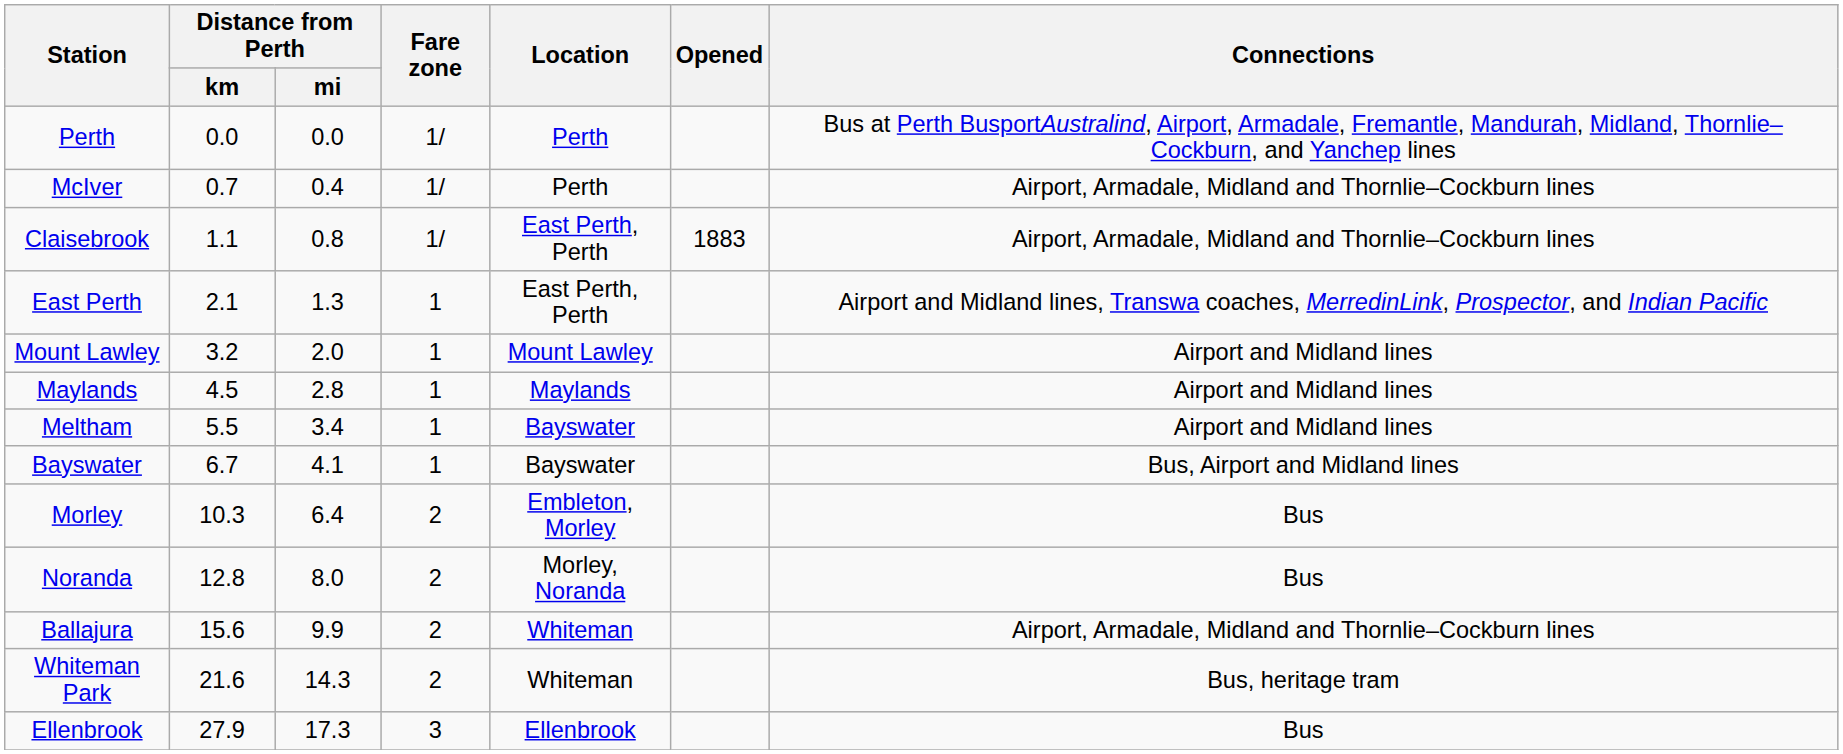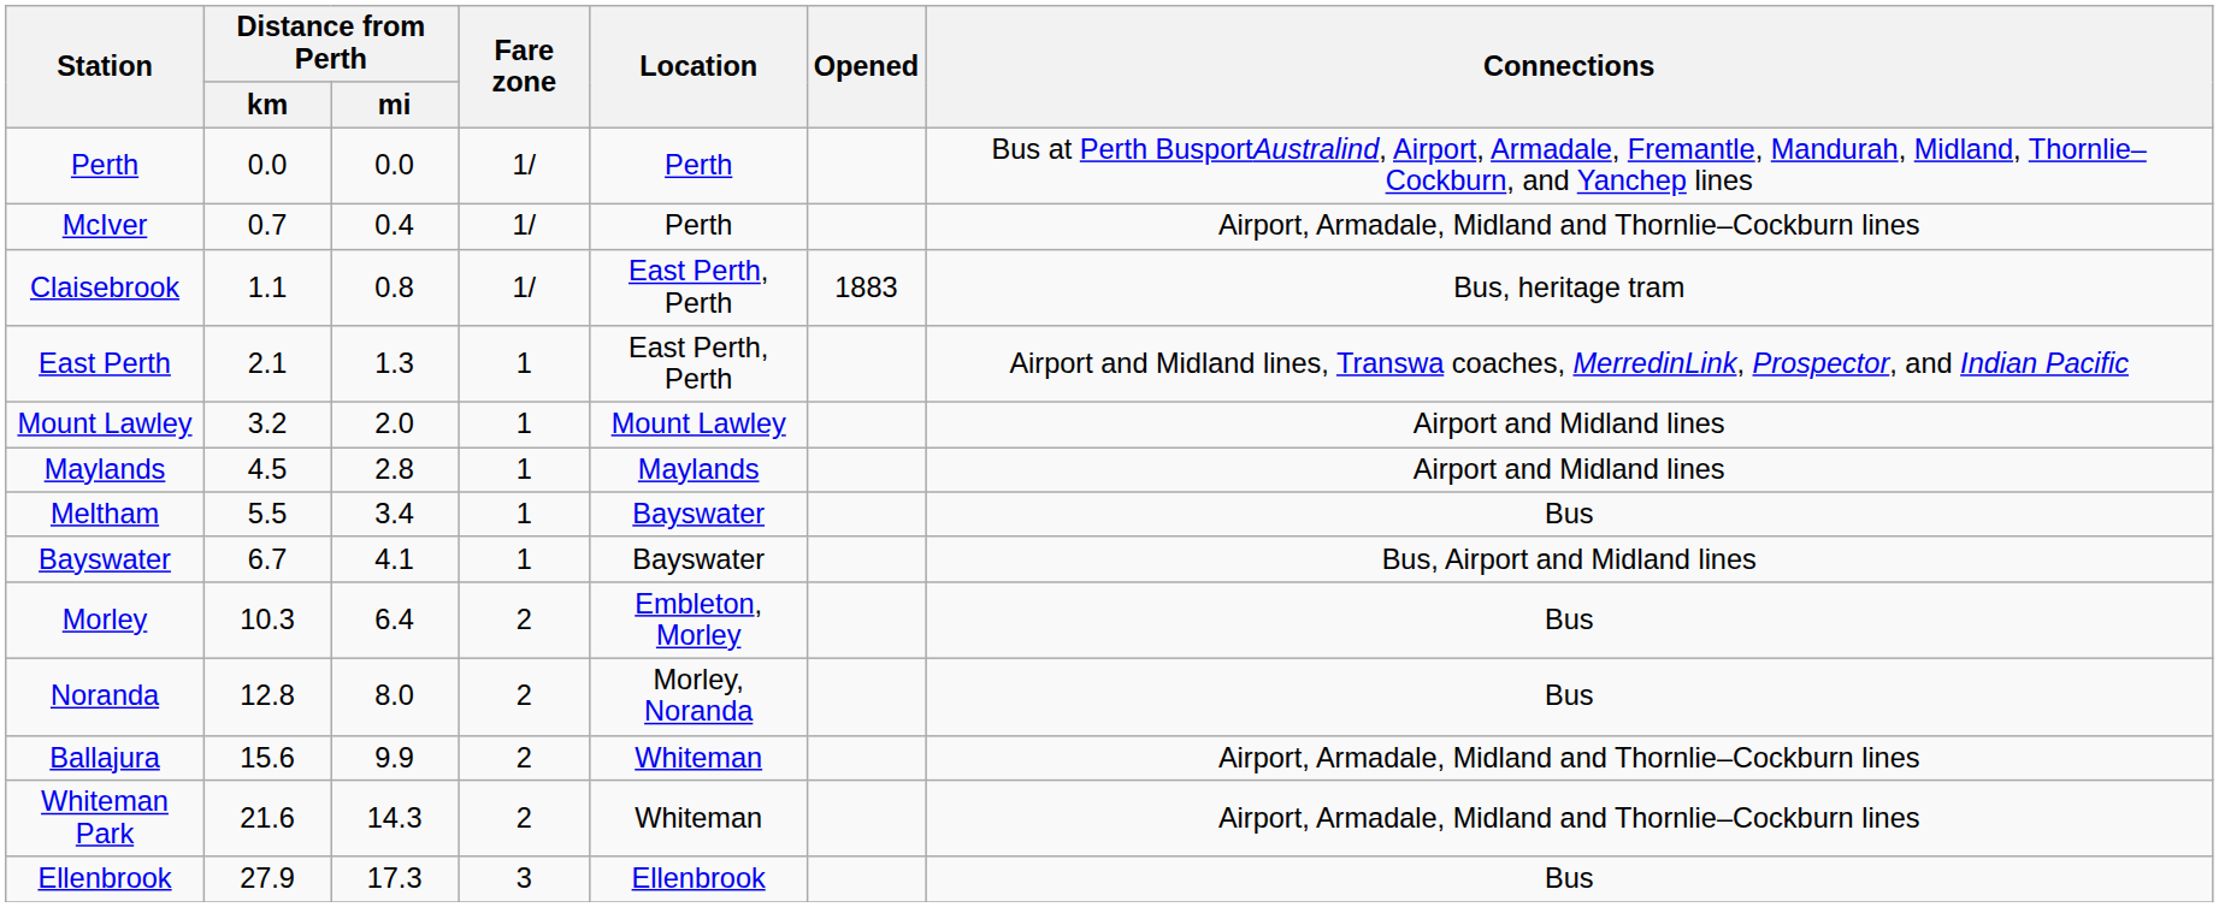Claisebrook | Connections: Airport, Armadale, Midland and Thornlie–Cockburn lines -> Bus, heritage tram
Meltham | Connections: Airport and Midland lines -> Bus
Whiteman Park | Connections: Bus, heritage tram -> Airport, Armadale, Midland and Thornlie–Cockburn lines
